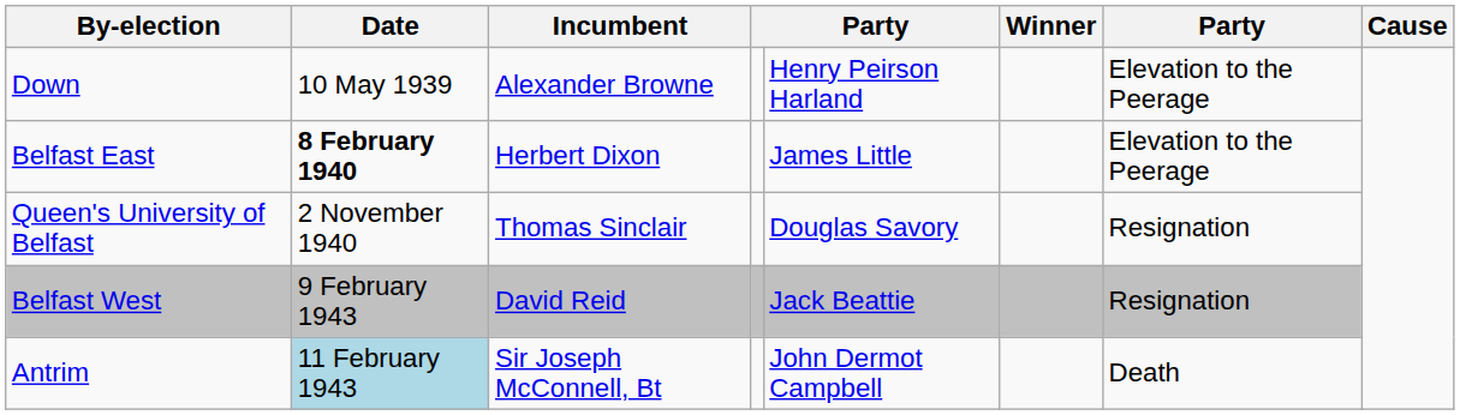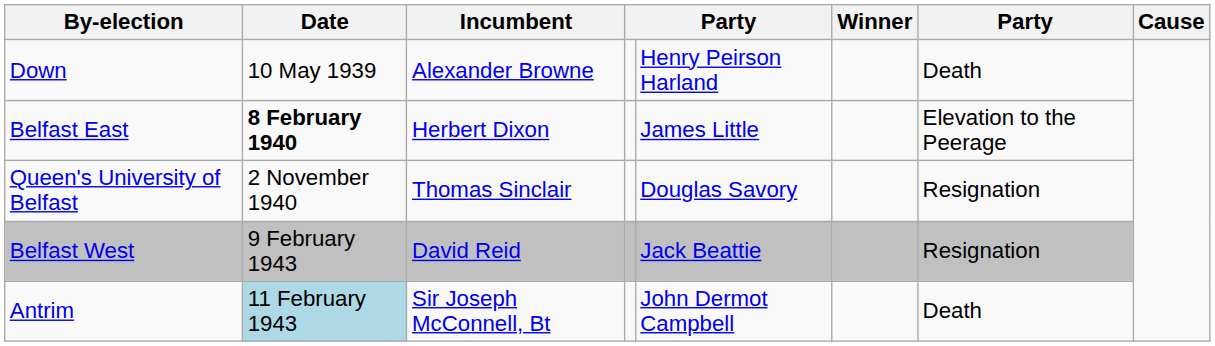Down | column 7: Elevation to the Peerage -> Death
